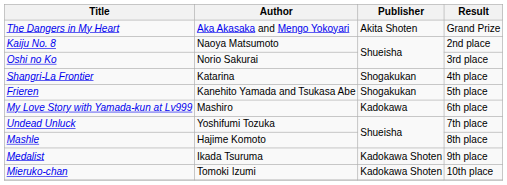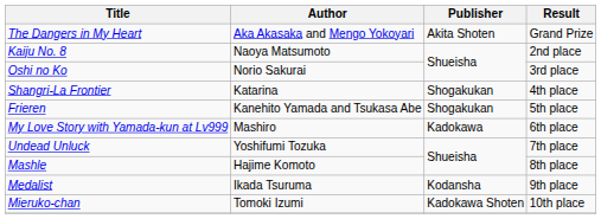Medalist | Publisher: Kadokawa Shoten -> Kodansha
